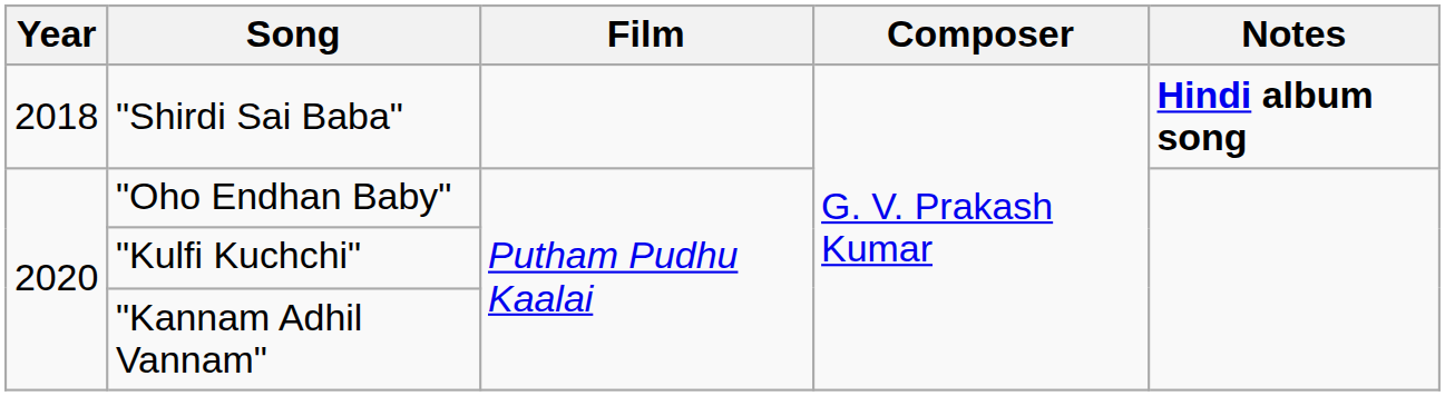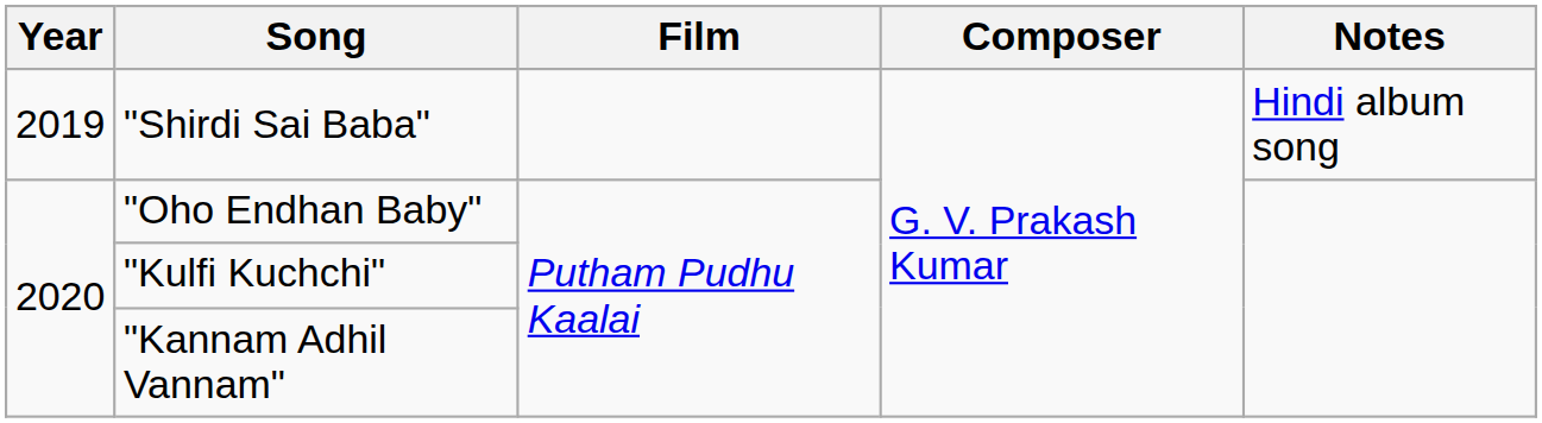"Shirdi Sai Baba" | Year: 2018 -> 2019
"Shirdi Sai Baba" | Notes: bold -> normal
